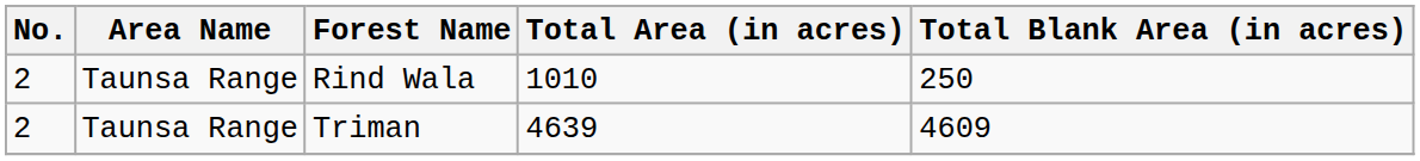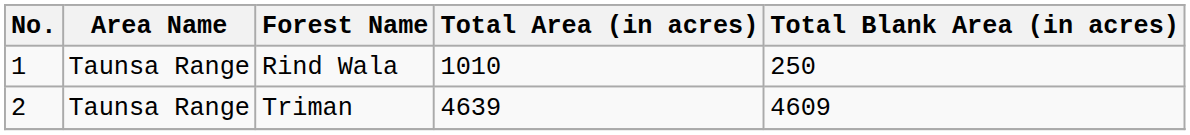Rind Wala | No.: 2 -> 1
